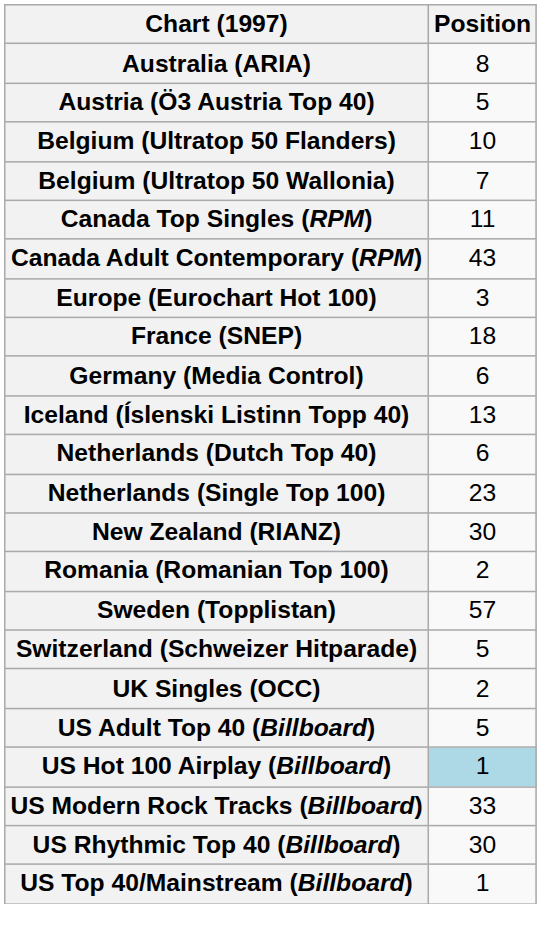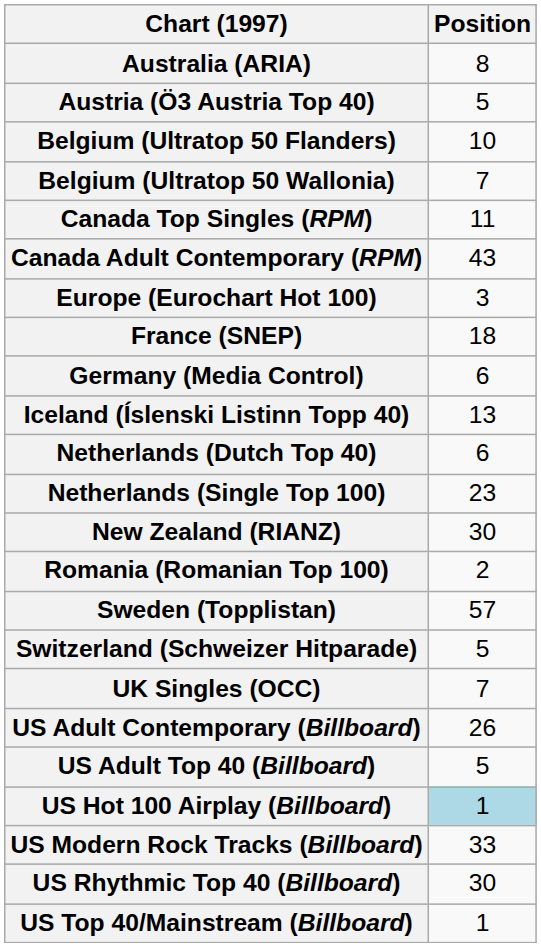UK Singles (OCC) | Position: 2 -> 7
+ row: US Adult Contemporary (Billboard) | 26
